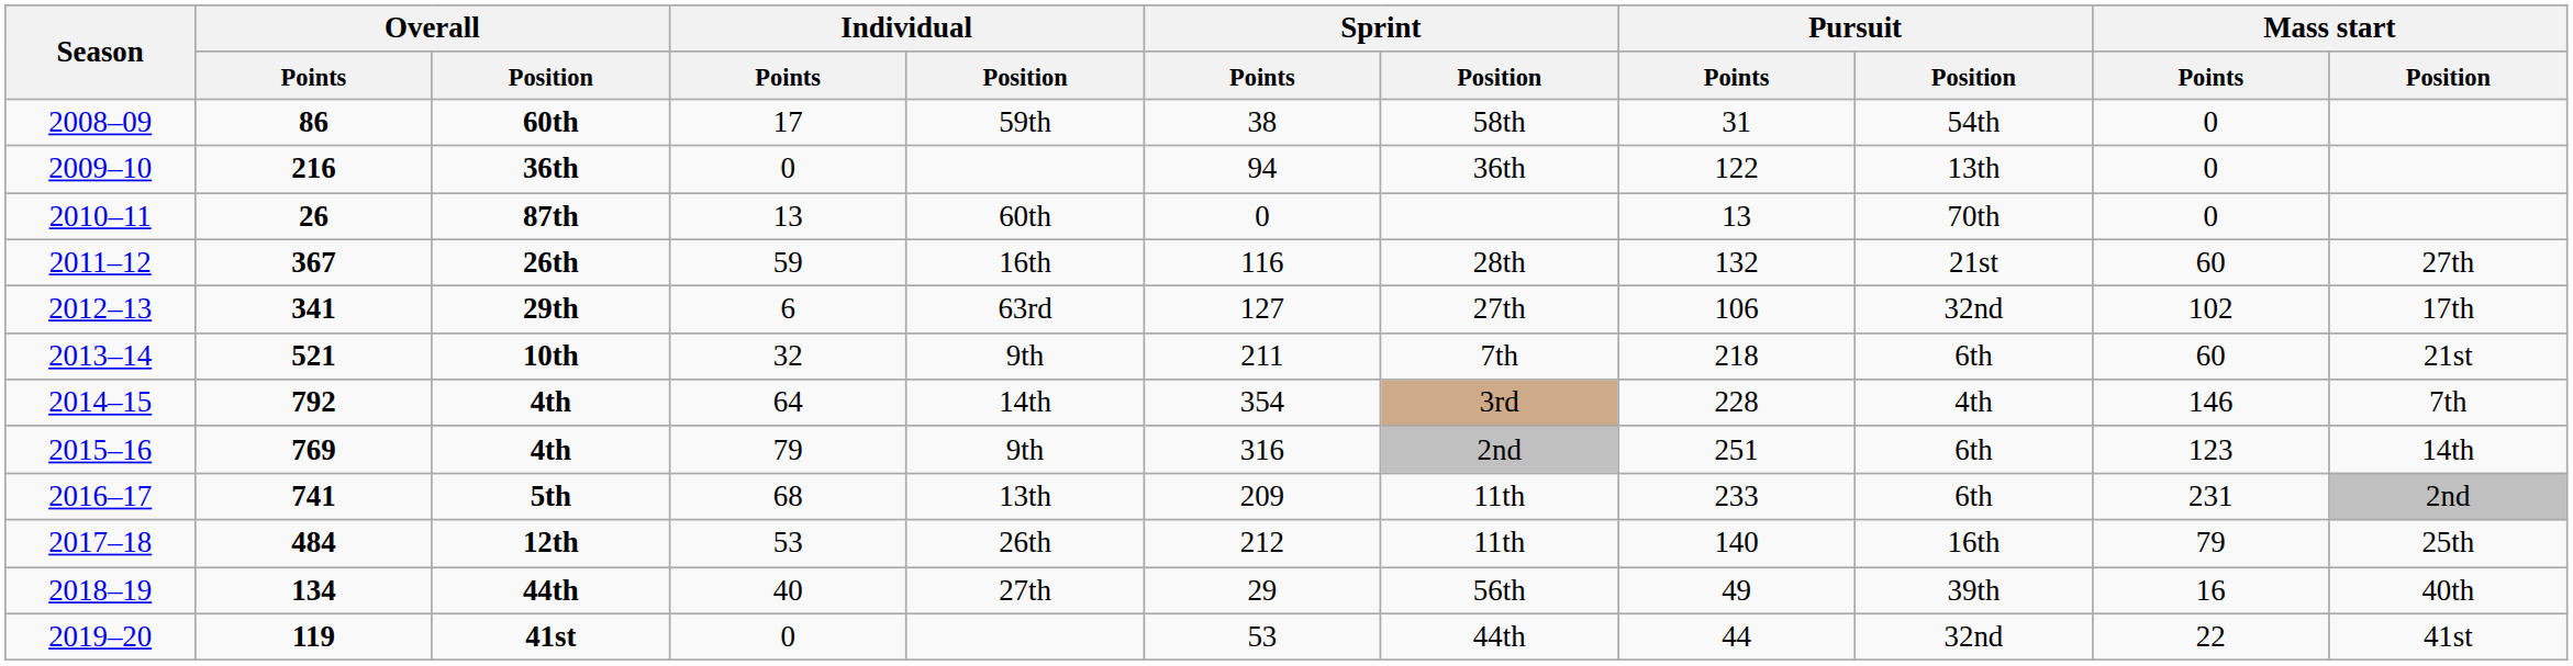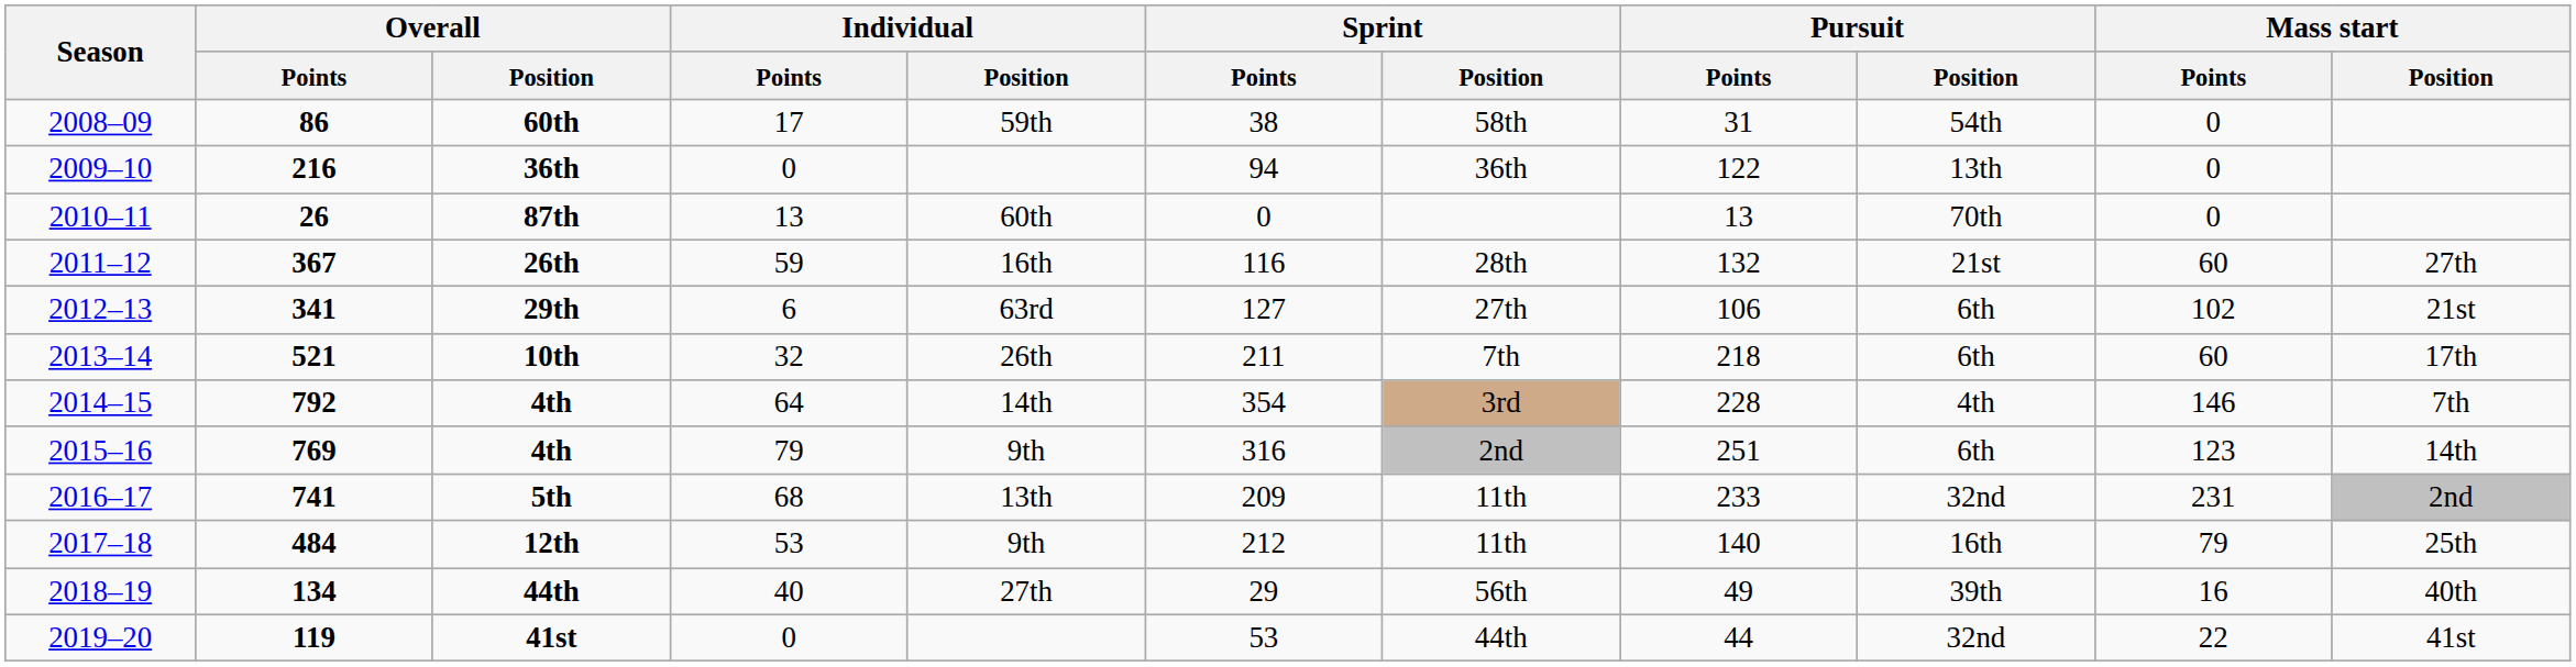29th | Pursuit / Position: 32nd -> 6th
29th | Mass start / Position: 17th -> 21st
10th | Individual / Position: 9th -> 26th
10th | Mass start / Position: 21st -> 17th
5th | Pursuit / Position: 6th -> 32nd
12th | Individual / Position: 26th -> 9th
